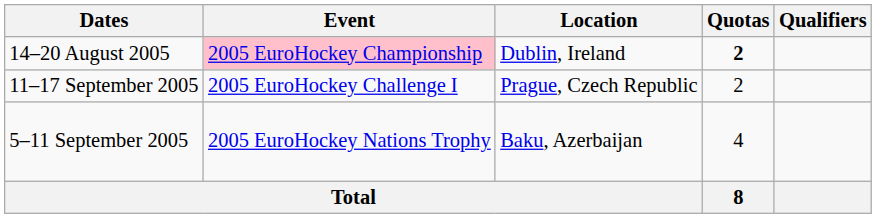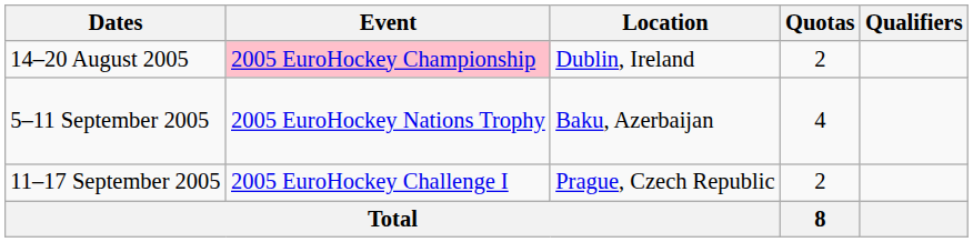14–20 August 2005 | Quotas: bold -> normal
rows swapped: 5–11 September 2005 <-> 11–17 September 2005
